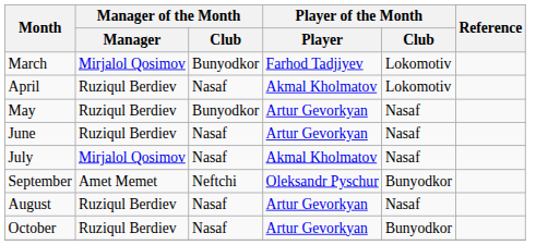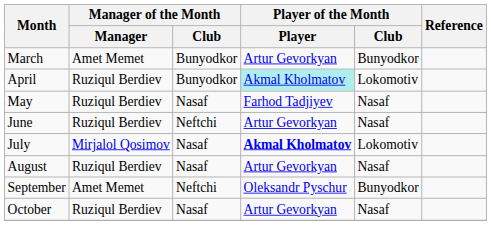March | Manager of the Month / Manager: Mirjalol Qosimov -> Amet Memet
March | Player of the Month / Player: Farhod Tadjiyev -> Artur Gevorkyan
March | Player of the Month / Club: Lokomotiv -> Bunyodkor
April | Manager of the Month / Club: Nasaf -> Bunyodkor
April | Player of the Month / Player: no background -> paleturquoise background
May | Manager of the Month / Club: Bunyodkor -> Nasaf
May | Player of the Month / Player: Artur Gevorkyan -> Farhod Tadjiyev
June | Manager of the Month / Club: Nasaf -> Neftchi
July | Player of the Month / Player: normal -> bold
July | Player of the Month / Club: Nasaf -> Lokomotiv
rows swapped: August <-> September
October | Player of the Month / Club: Bunyodkor -> Nasaf
